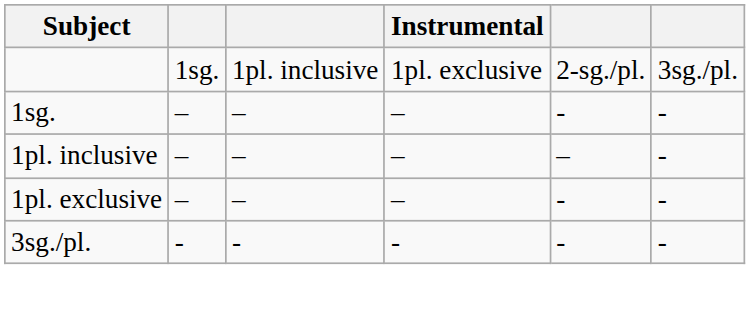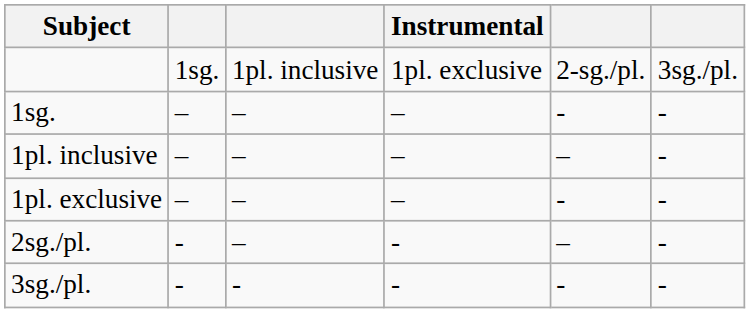+ row: 2sg./pl. | - | – | - | – | -
